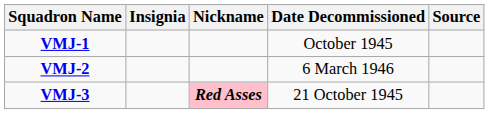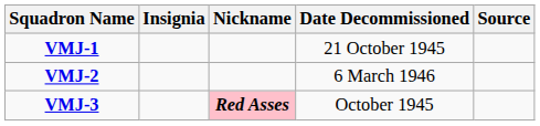VMJ-1 | Date Decommissioned: October 1945 -> 21 October 1945
VMJ-3 | Date Decommissioned: 21 October 1945 -> October 1945
